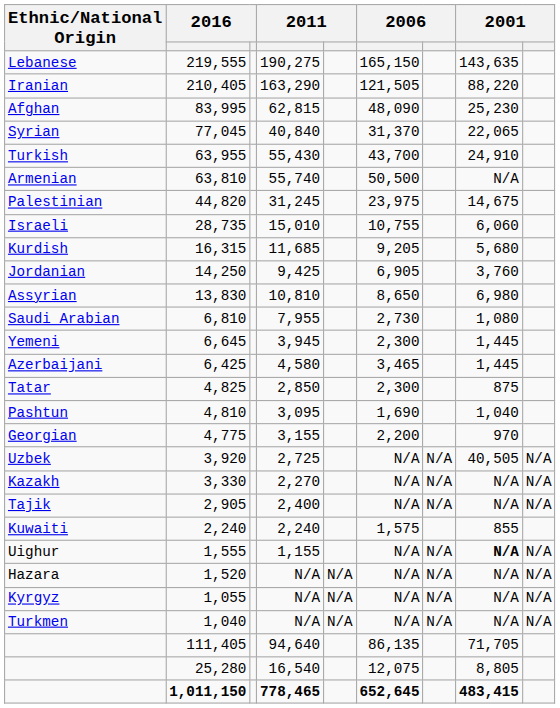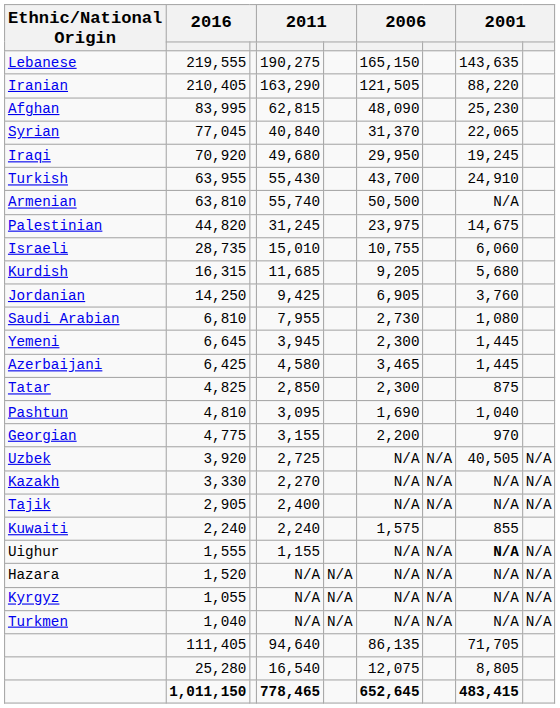+ row: Iraqi | 70,920 | 49,680 | 29,950 | 19,245
- row: Assyrian | 13,830 | 10,810 | 8,650 | 6,980
